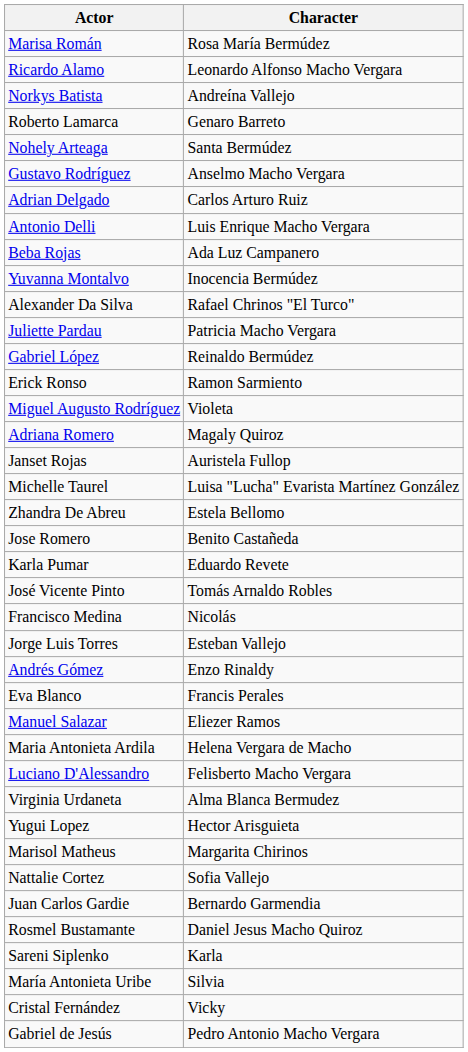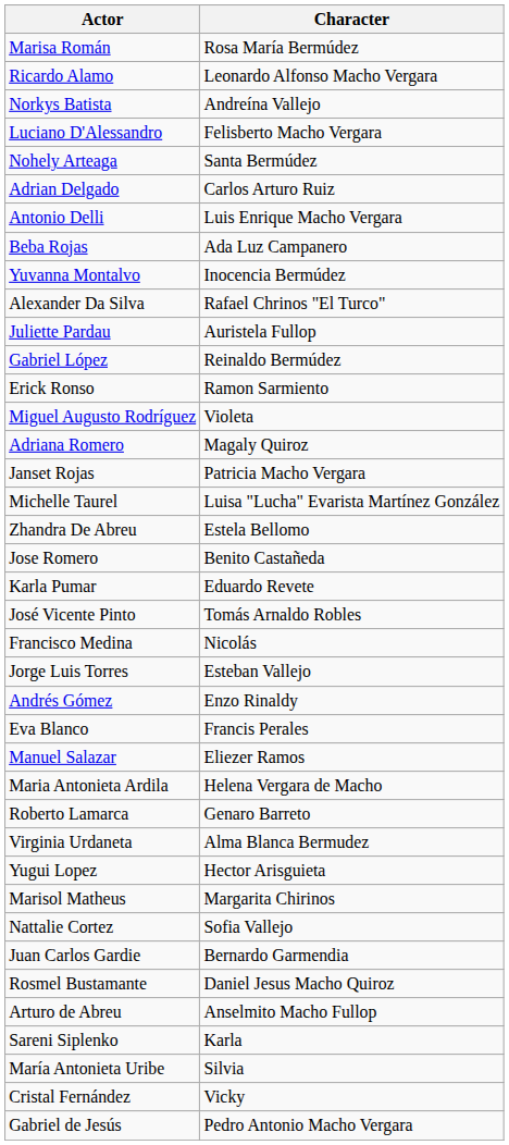rows swapped: Luciano D'Alessandro <-> Roberto Lamarca
- row: Gustavo Rodríguez | Anselmo Macho Vergara
Juliette Pardau | Character: Patricia Macho Vergara -> Auristela Fullop
Janset Rojas | Character: Auristela Fullop -> Patricia Macho Vergara
+ row: Arturo de Abreu | Anselmito Macho Fullop
